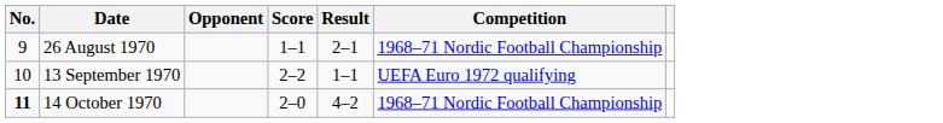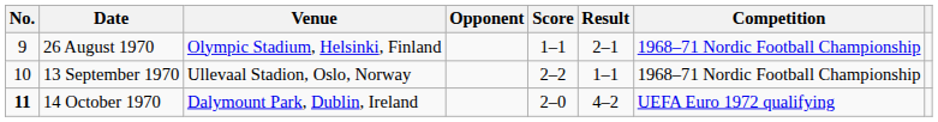+ column: Venue | Olympic Stadium, Helsinki, Finland | Ullevaal Stadion, Oslo, Norway | Dalymount Park, Dublin, Ireland
13 September 1970 | Competition: UEFA Euro 1972 qualifying -> 1968–71 Nordic Football Championship
14 October 1970 | Competition: 1968–71 Nordic Football Championship -> UEFA Euro 1972 qualifying
